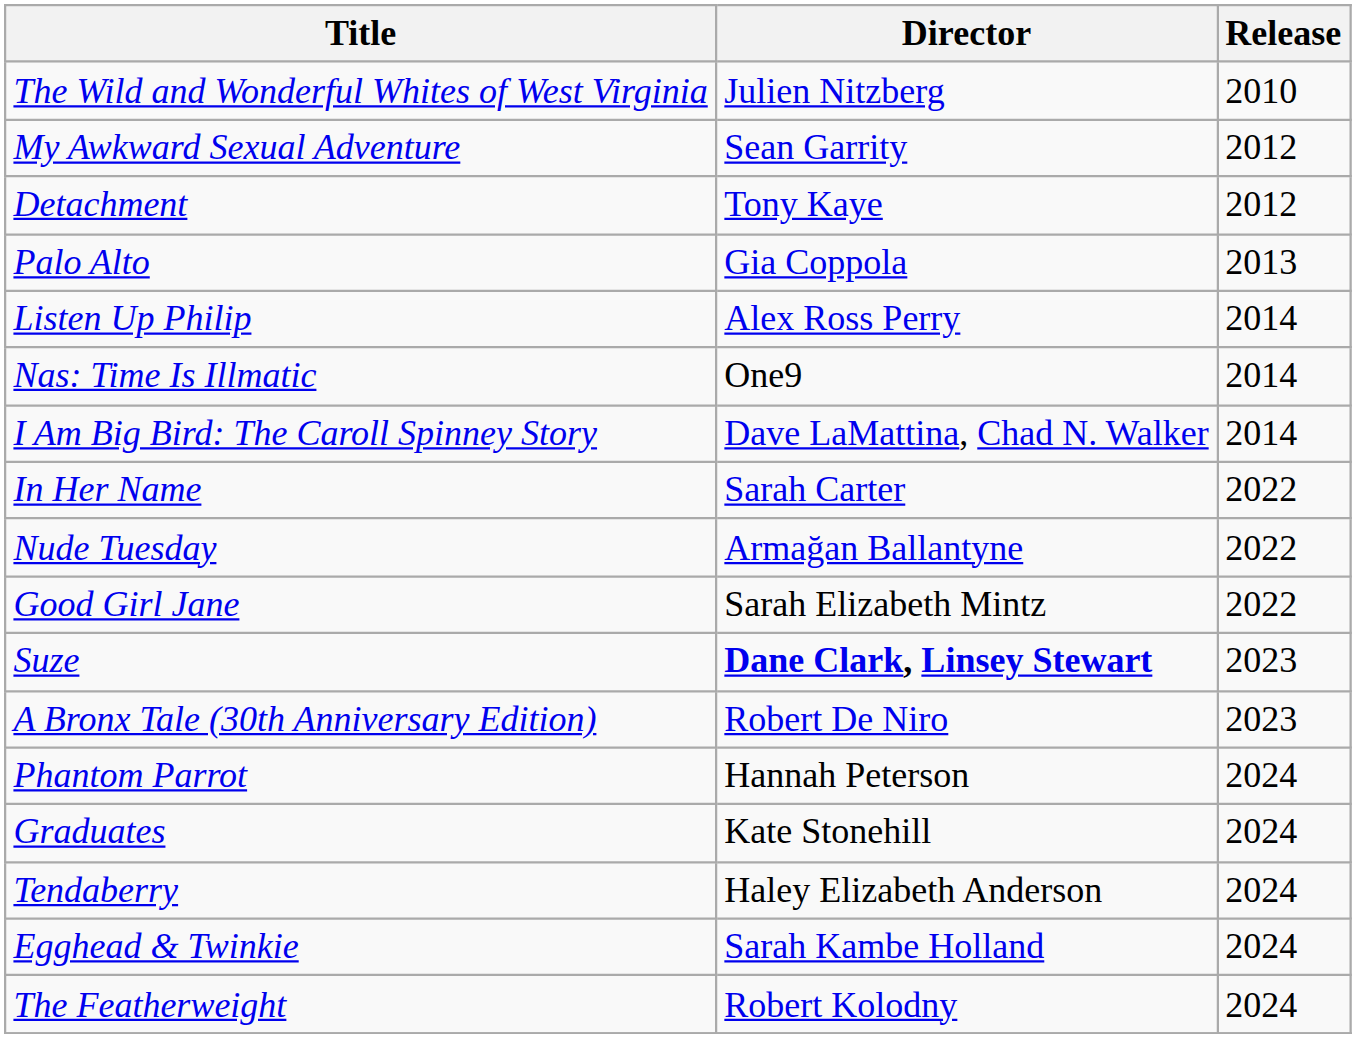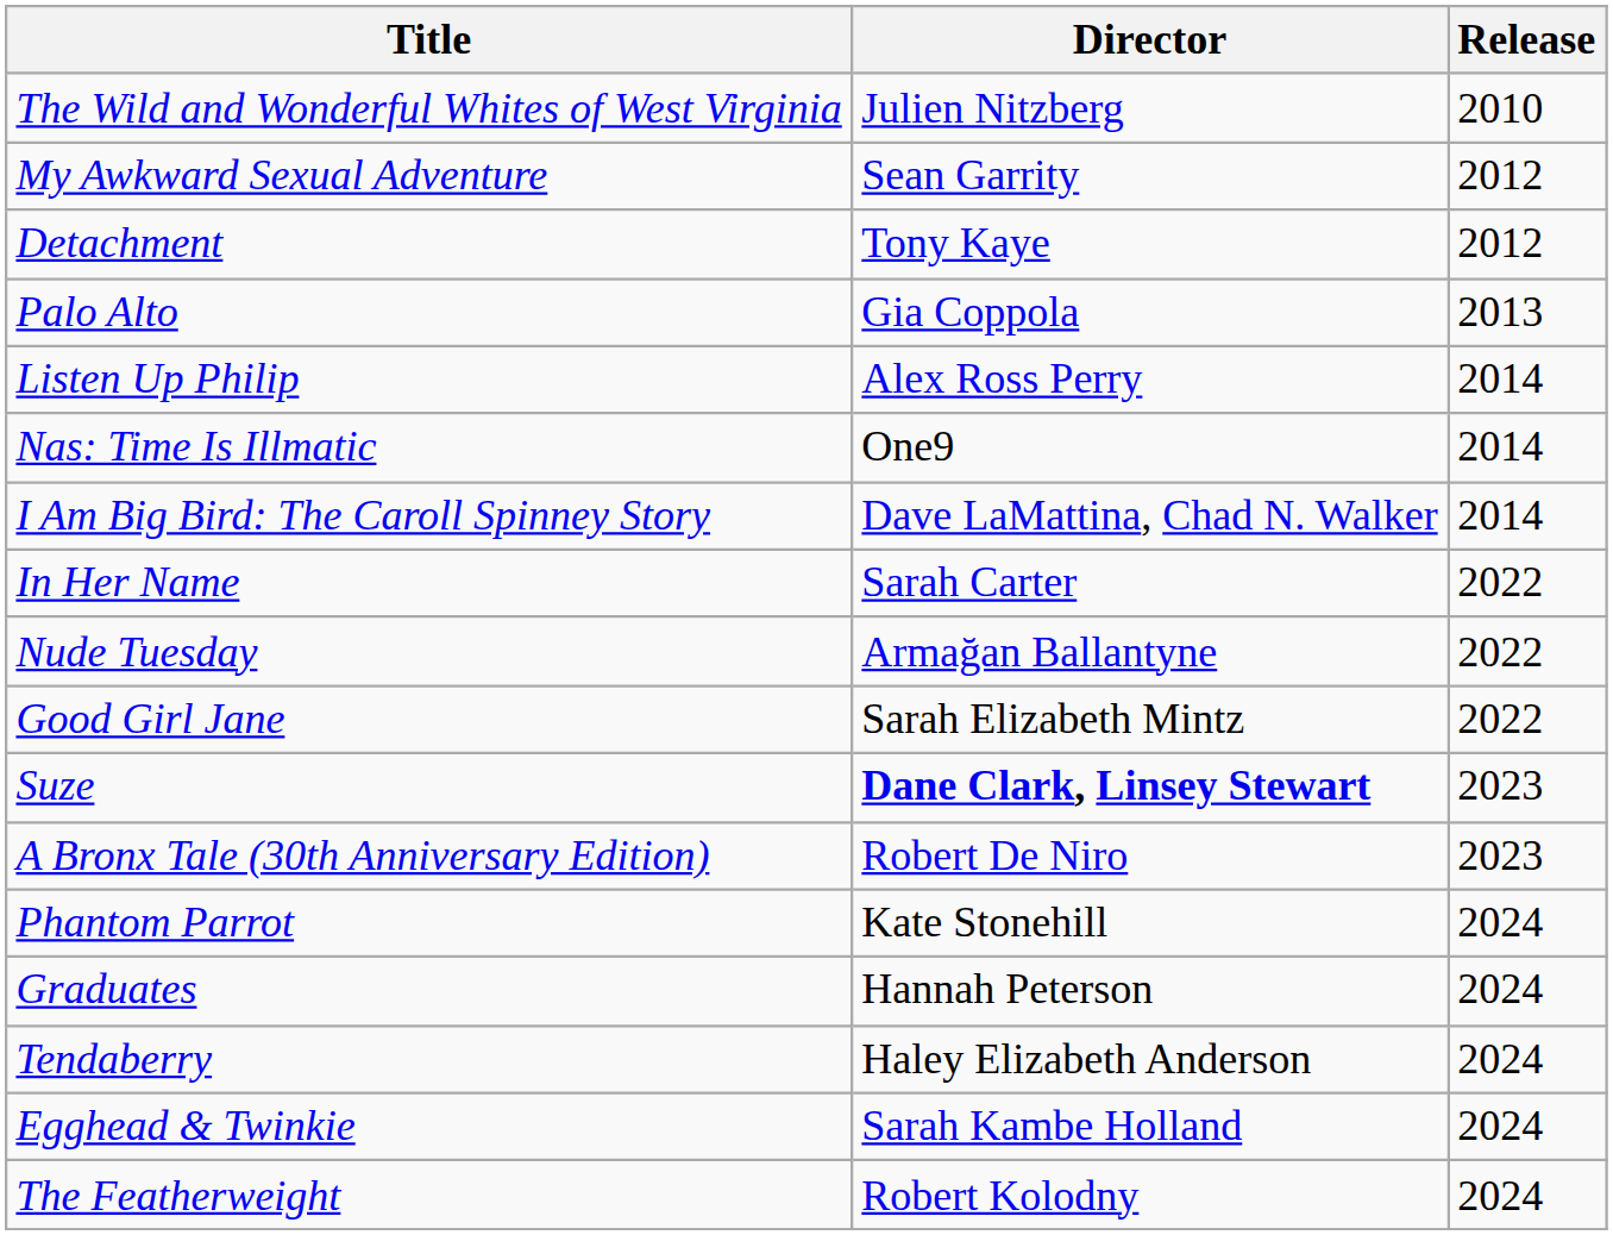Phantom Parrot | Director: Hannah Peterson -> Kate Stonehill
Graduates | Director: Kate Stonehill -> Hannah Peterson
